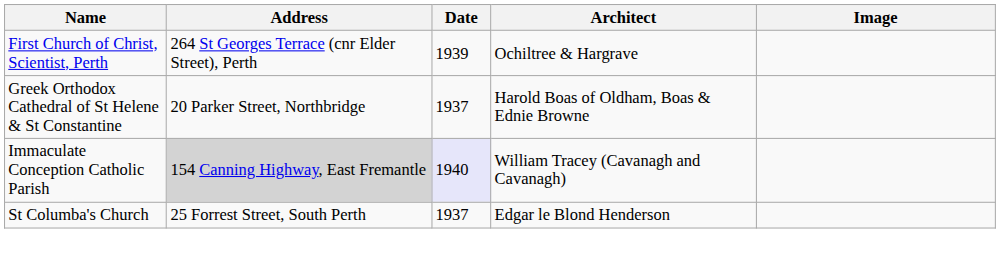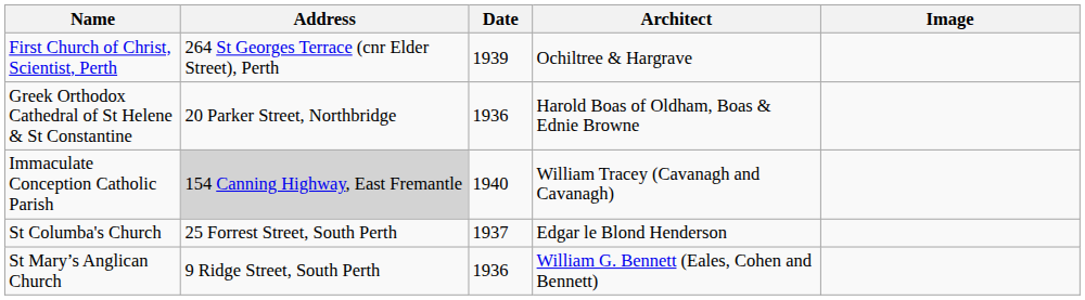Greek Orthodox Cathedral of St Helene & St Constantine | Date: 1937 -> 1936
Immaculate Conception Catholic Parish | Date: lavender background -> no background
+ row: St Mary’s Anglican Church | 9 Ridge Street, South Perth | 1936 | William G. Bennett (Eales, Cohen and Bennett)
